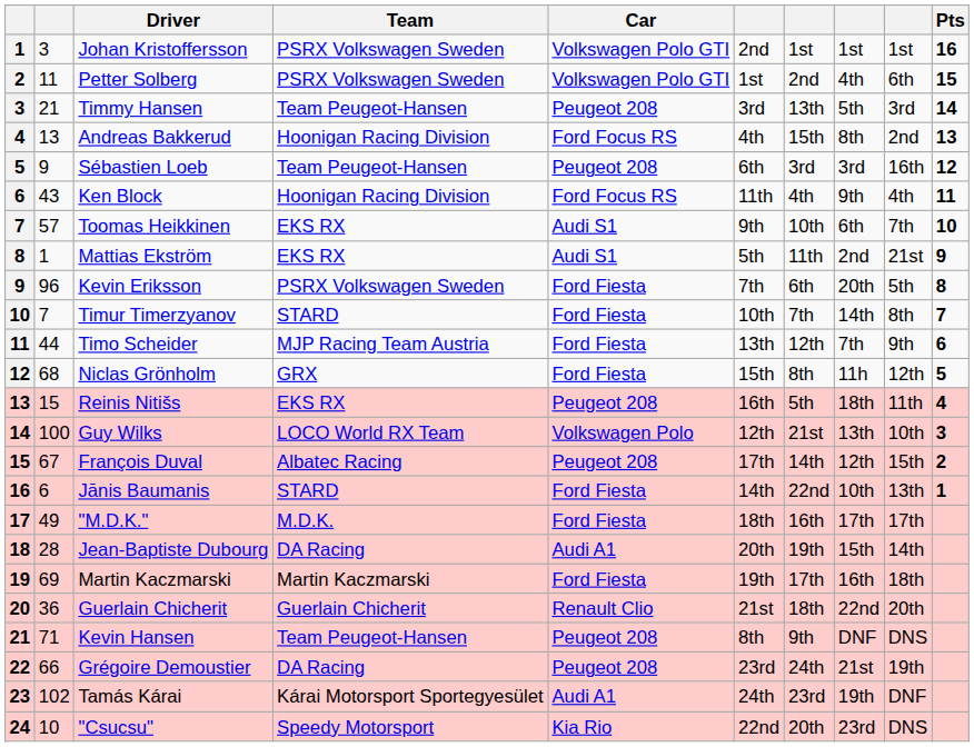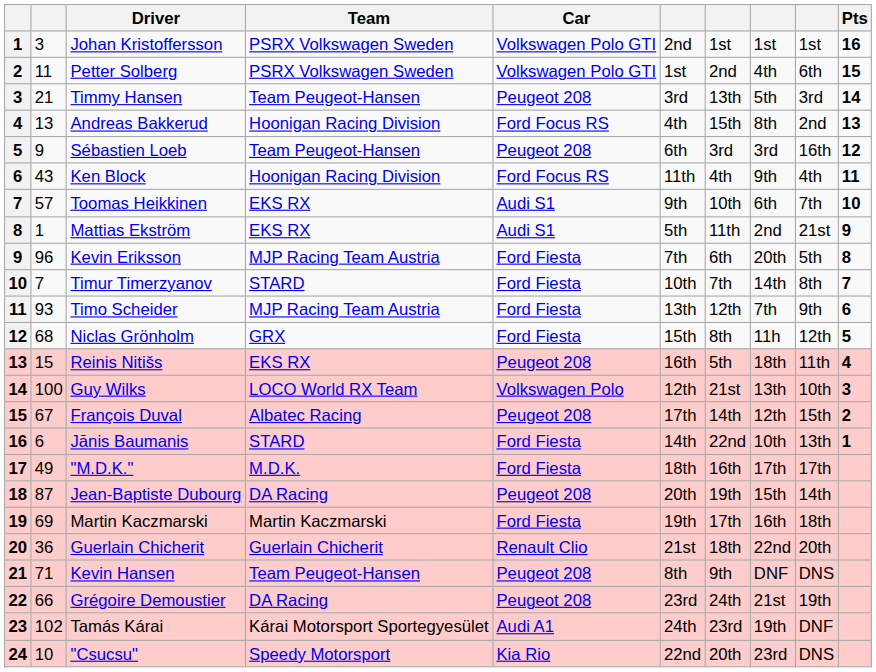Kevin Eriksson | Team: PSRX Volkswagen Sweden -> MJP Racing Team Austria
Timo Scheider | column 2: 44 -> 93
Jean-Baptiste Dubourg | column 2: 28 -> 87
Jean-Baptiste Dubourg | Car: Audi A1 -> Peugeot 208
